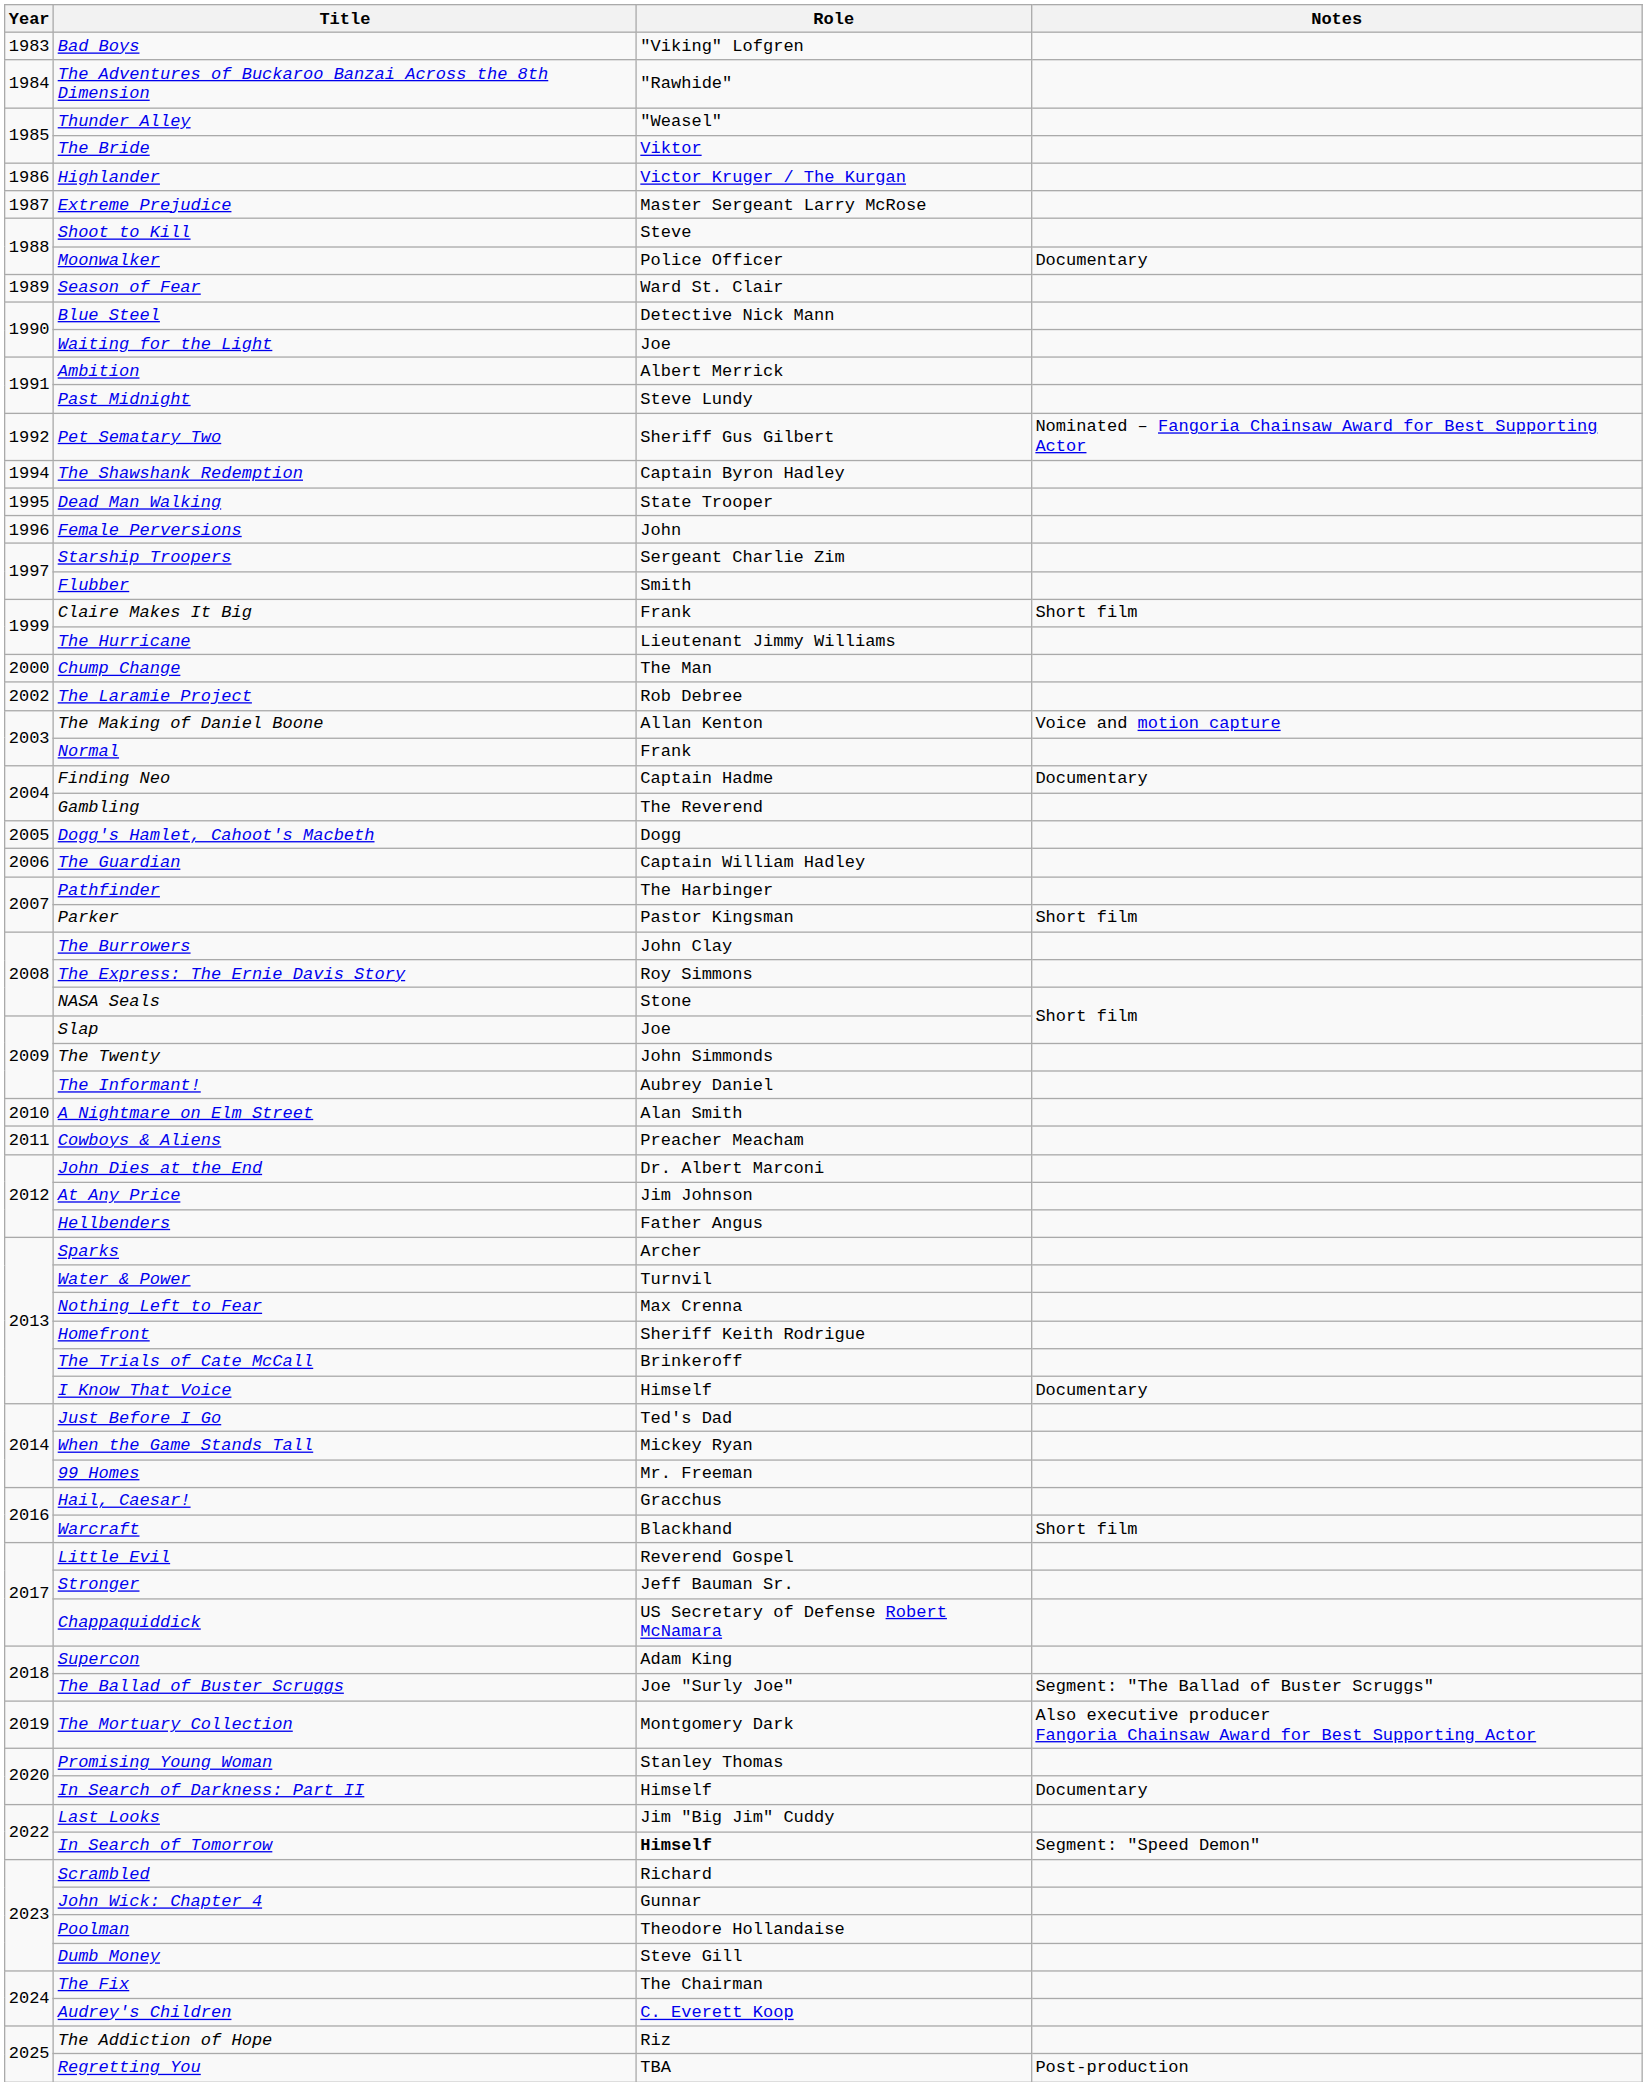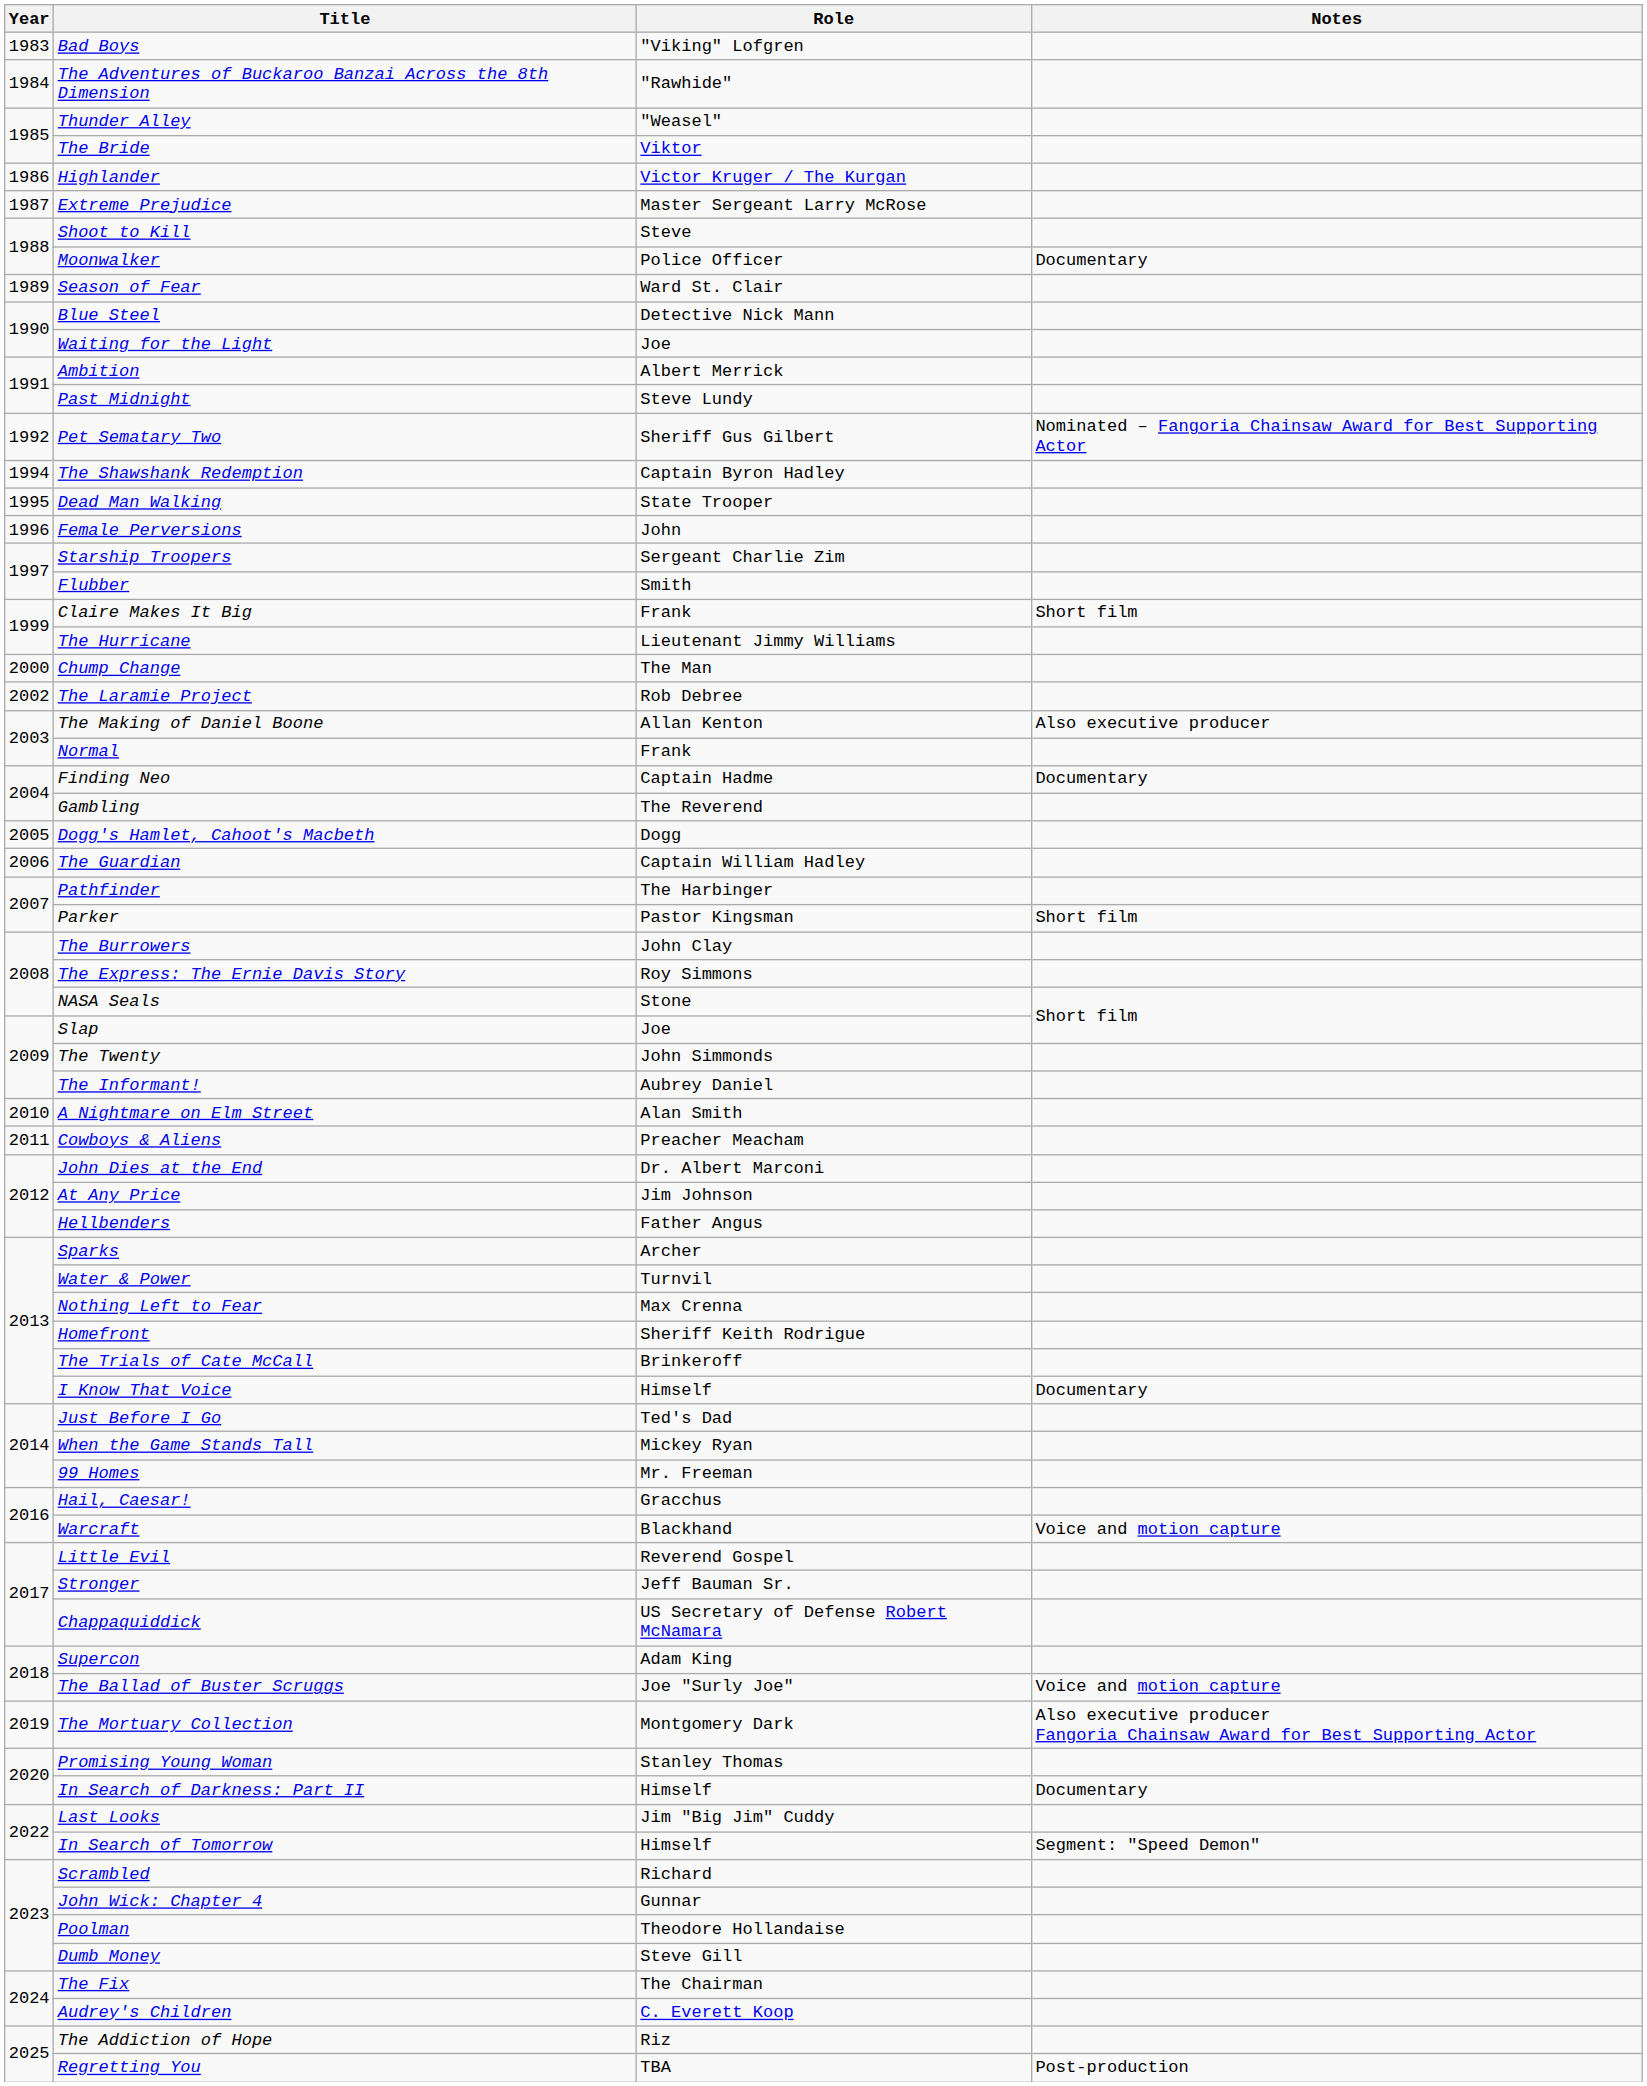The Making of Daniel Boone | Notes: Voice and motion capture -> Also executive producer
Warcraft | Notes: Short film -> Voice and motion capture
The Ballad of Buster Scruggs | Notes: Segment: "The Ballad of Buster Scruggs" -> Voice and motion capture
In Search of Tomorrow | Role: bold -> normal
